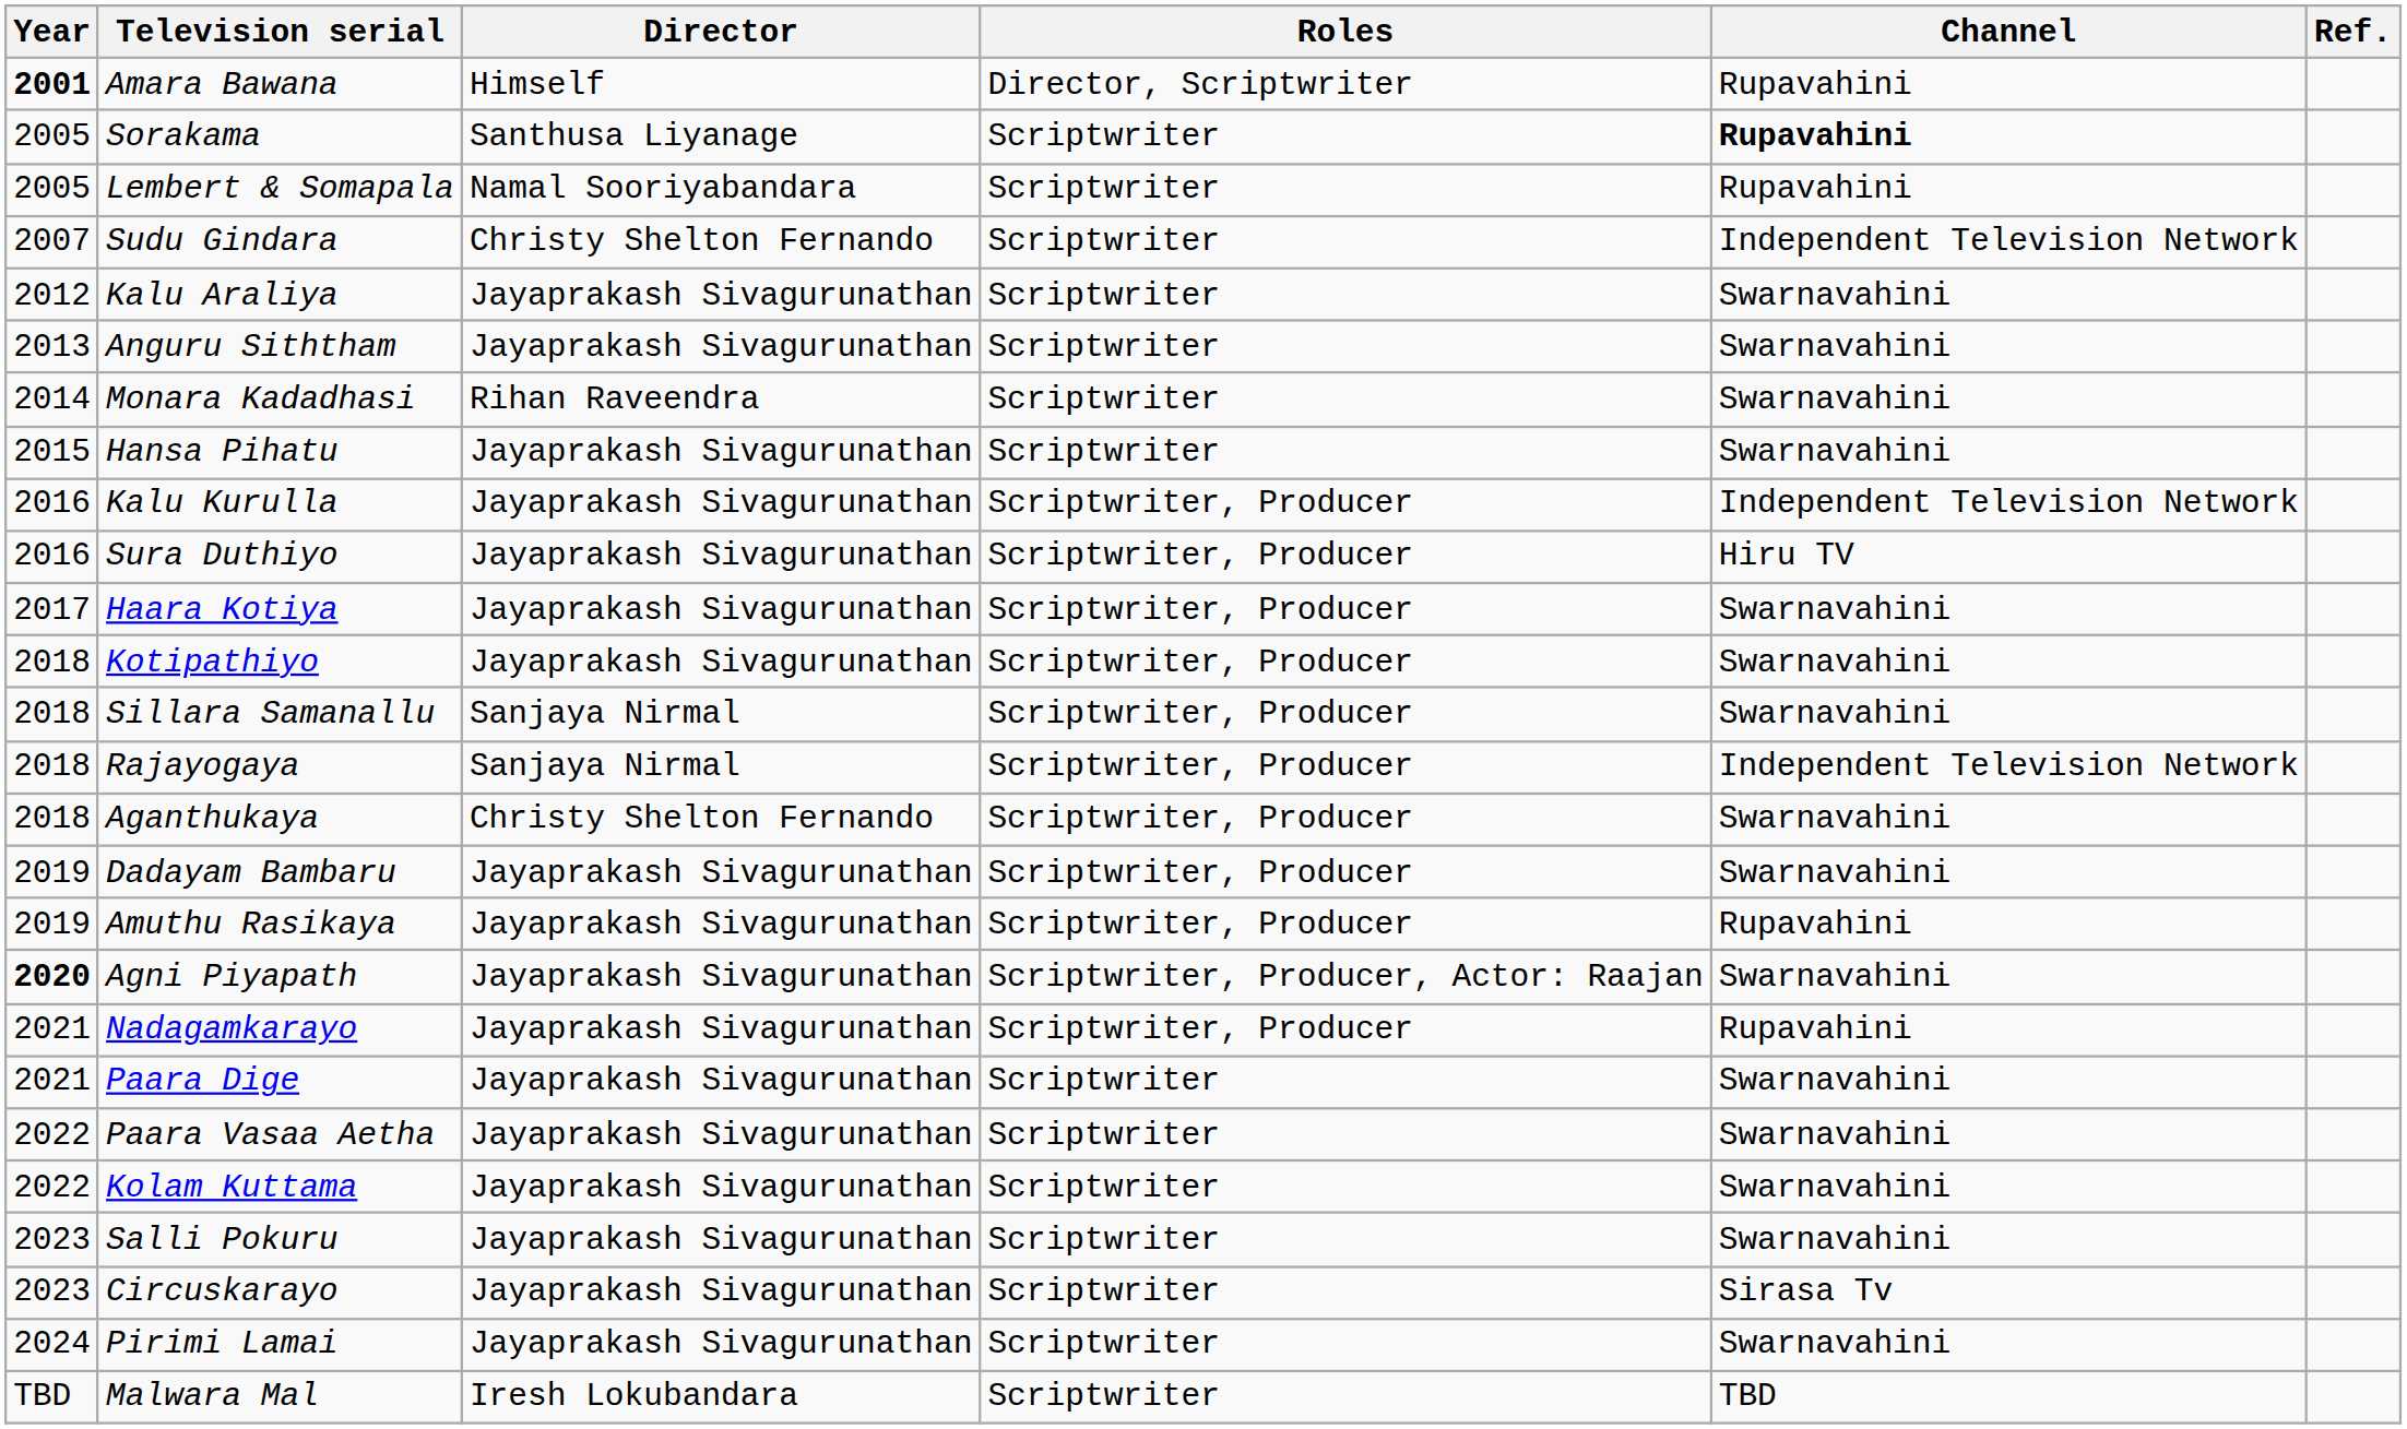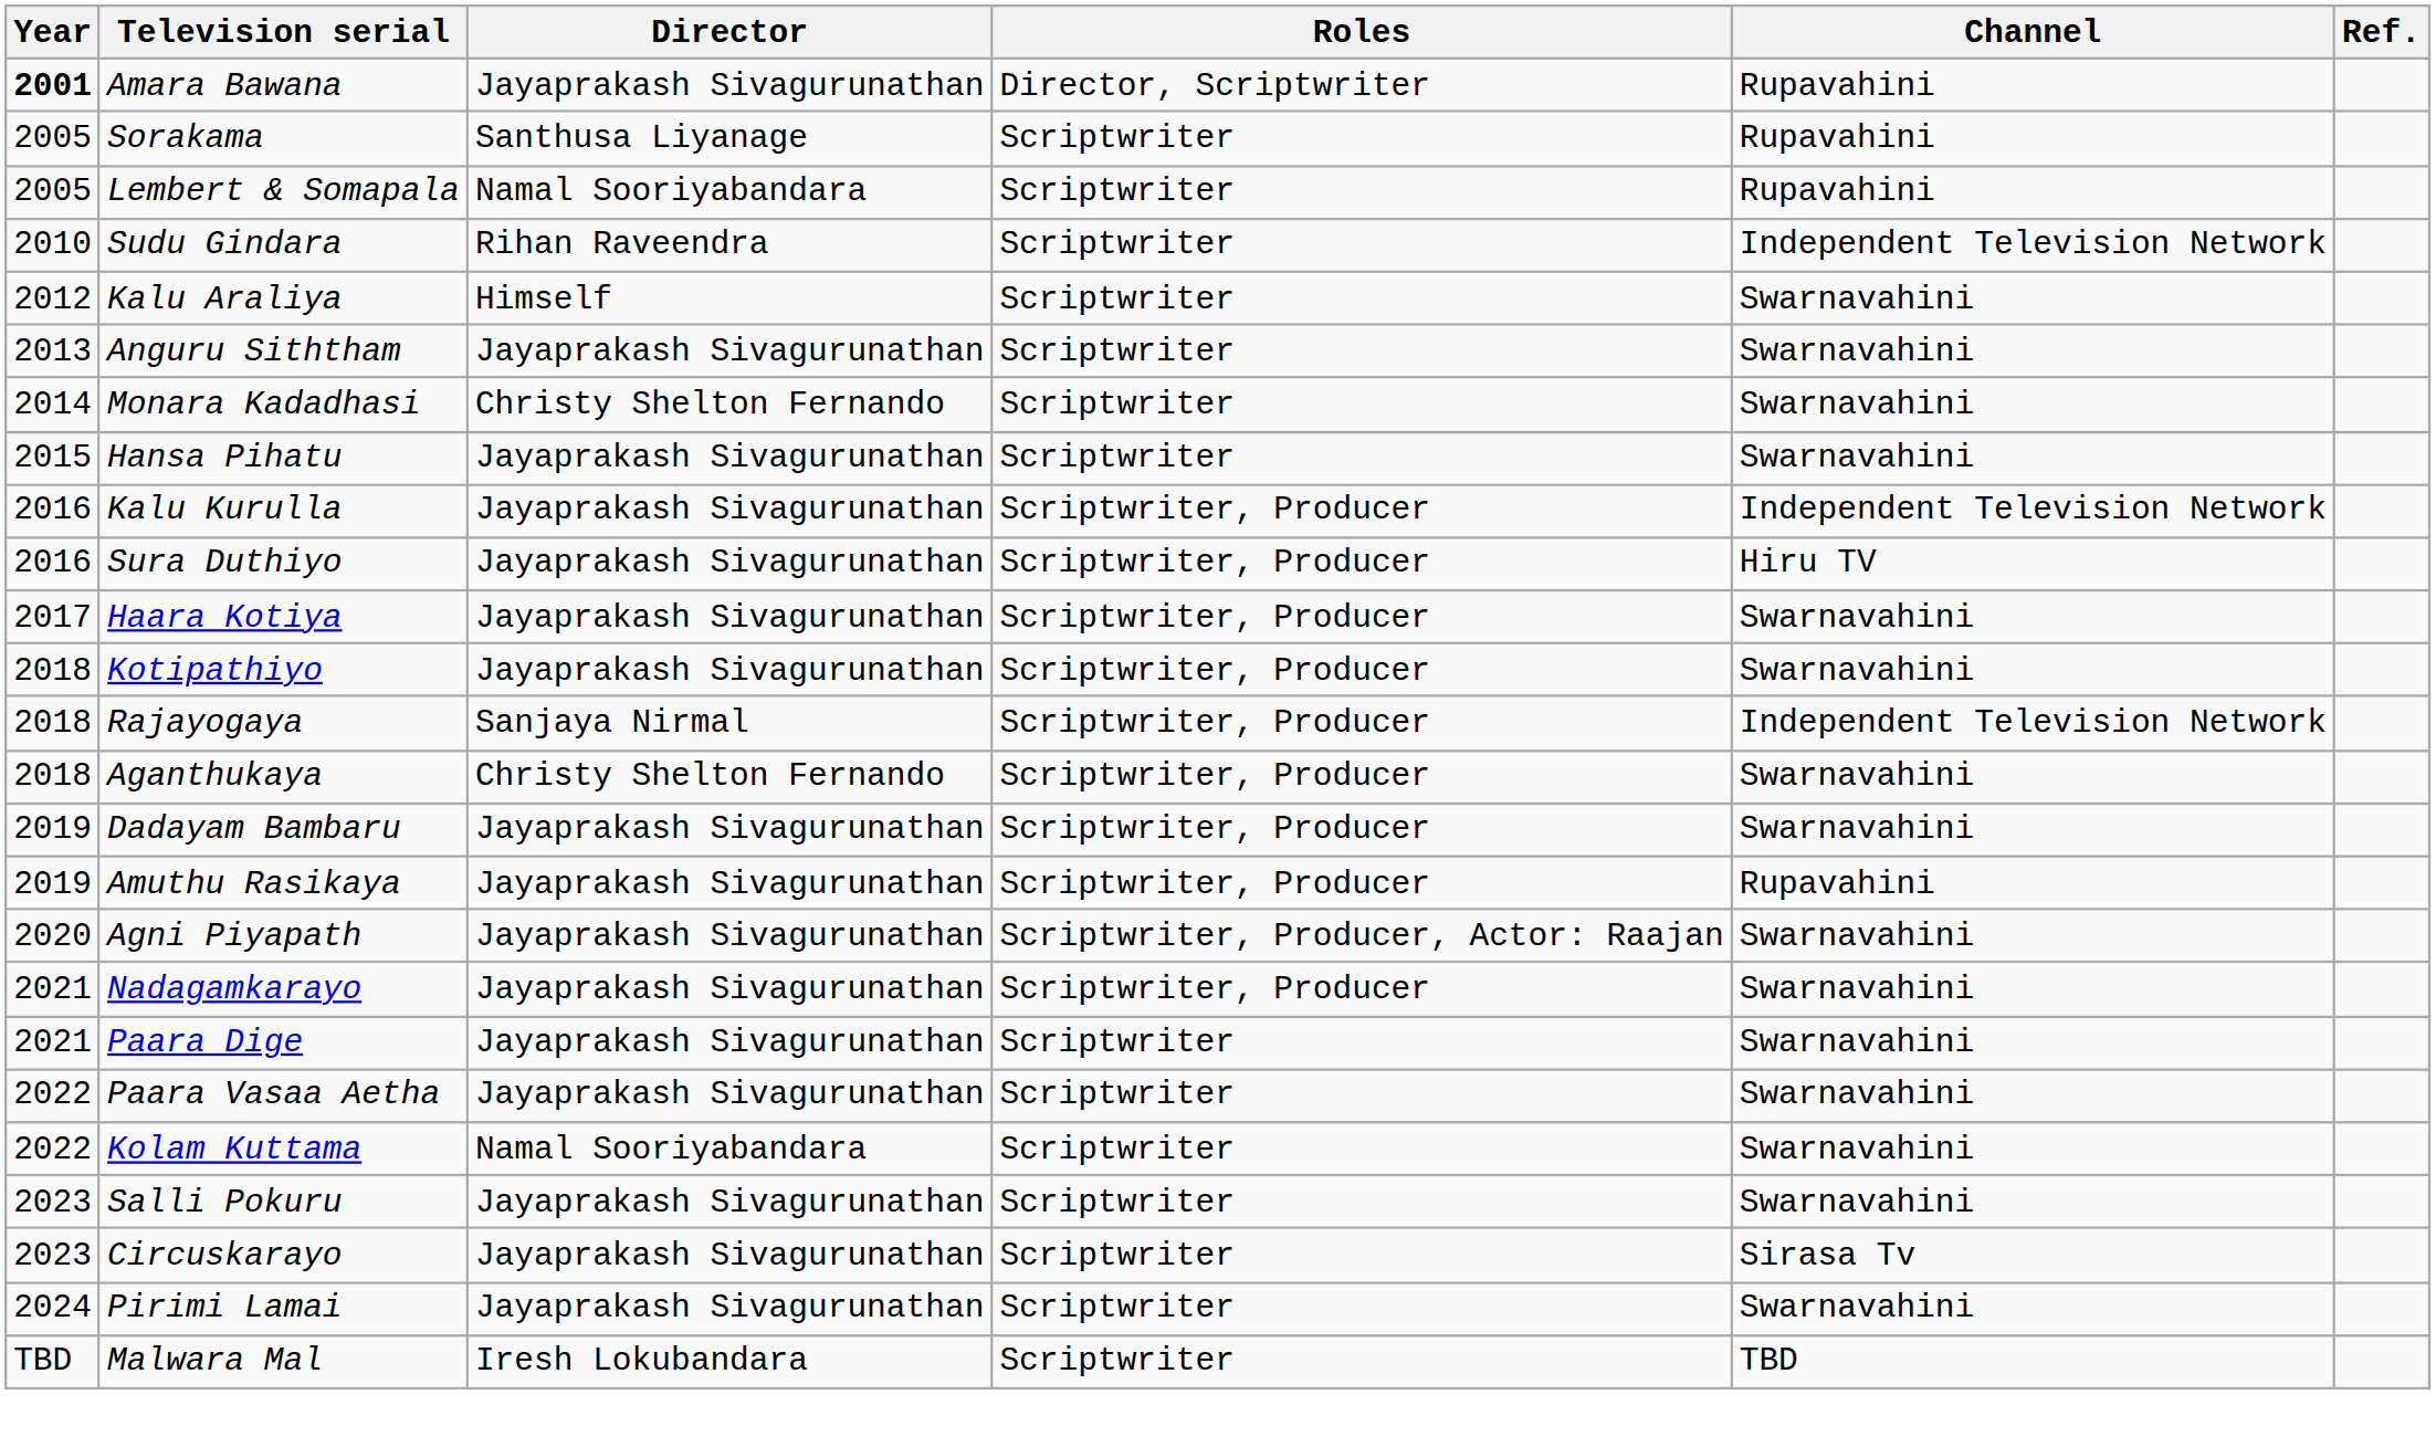Amara Bawana | Director: Himself -> Jayaprakash Sivagurunathan
Sorakama | Channel: bold -> normal
Sudu Gindara | Year: 2007 -> 2010
Sudu Gindara | Director: Christy Shelton Fernando -> Rihan Raveendra
Kalu Araliya | Director: Jayaprakash Sivagurunathan -> Himself
Monara Kadadhasi | Director: Rihan Raveendra -> Christy Shelton Fernando
- row: 2018 | Sillara Samanallu | Sanjaya Nirmal | Scriptwriter, Producer | Swarnavahini
Agni Piyapath | Year: bold -> normal
Nadagamkarayo | Channel: Rupavahini -> Swarnavahini
Kolam Kuttama | Director: Jayaprakash Sivagurunathan -> Namal Sooriyabandara
